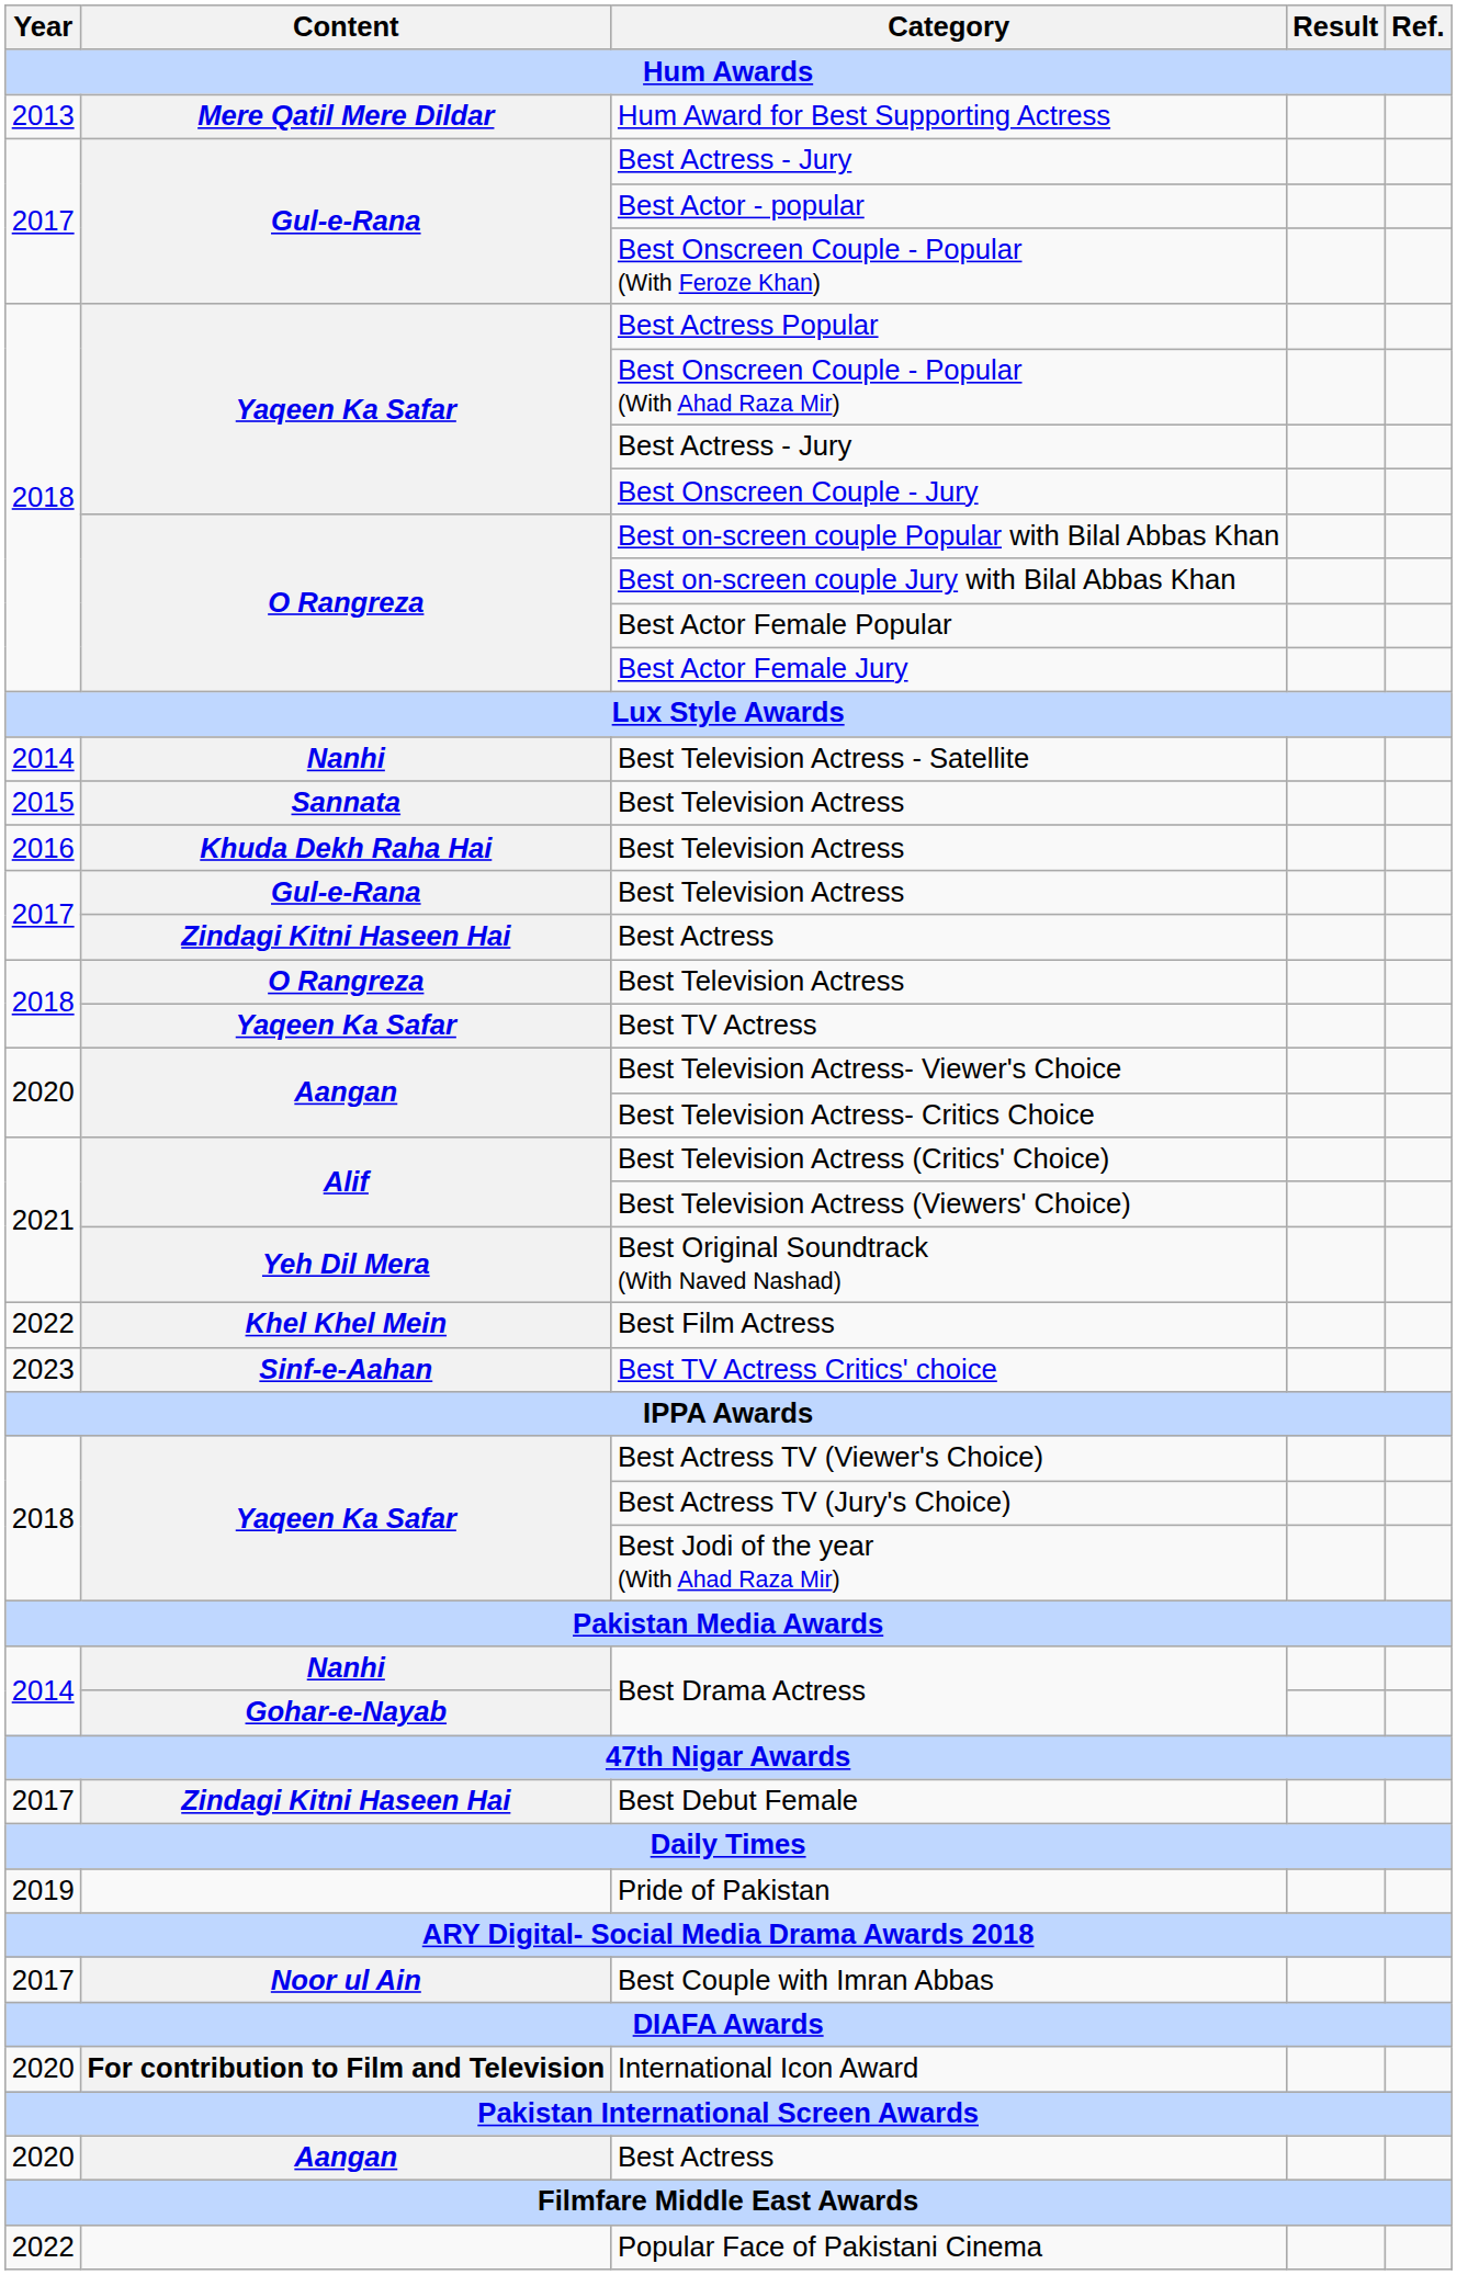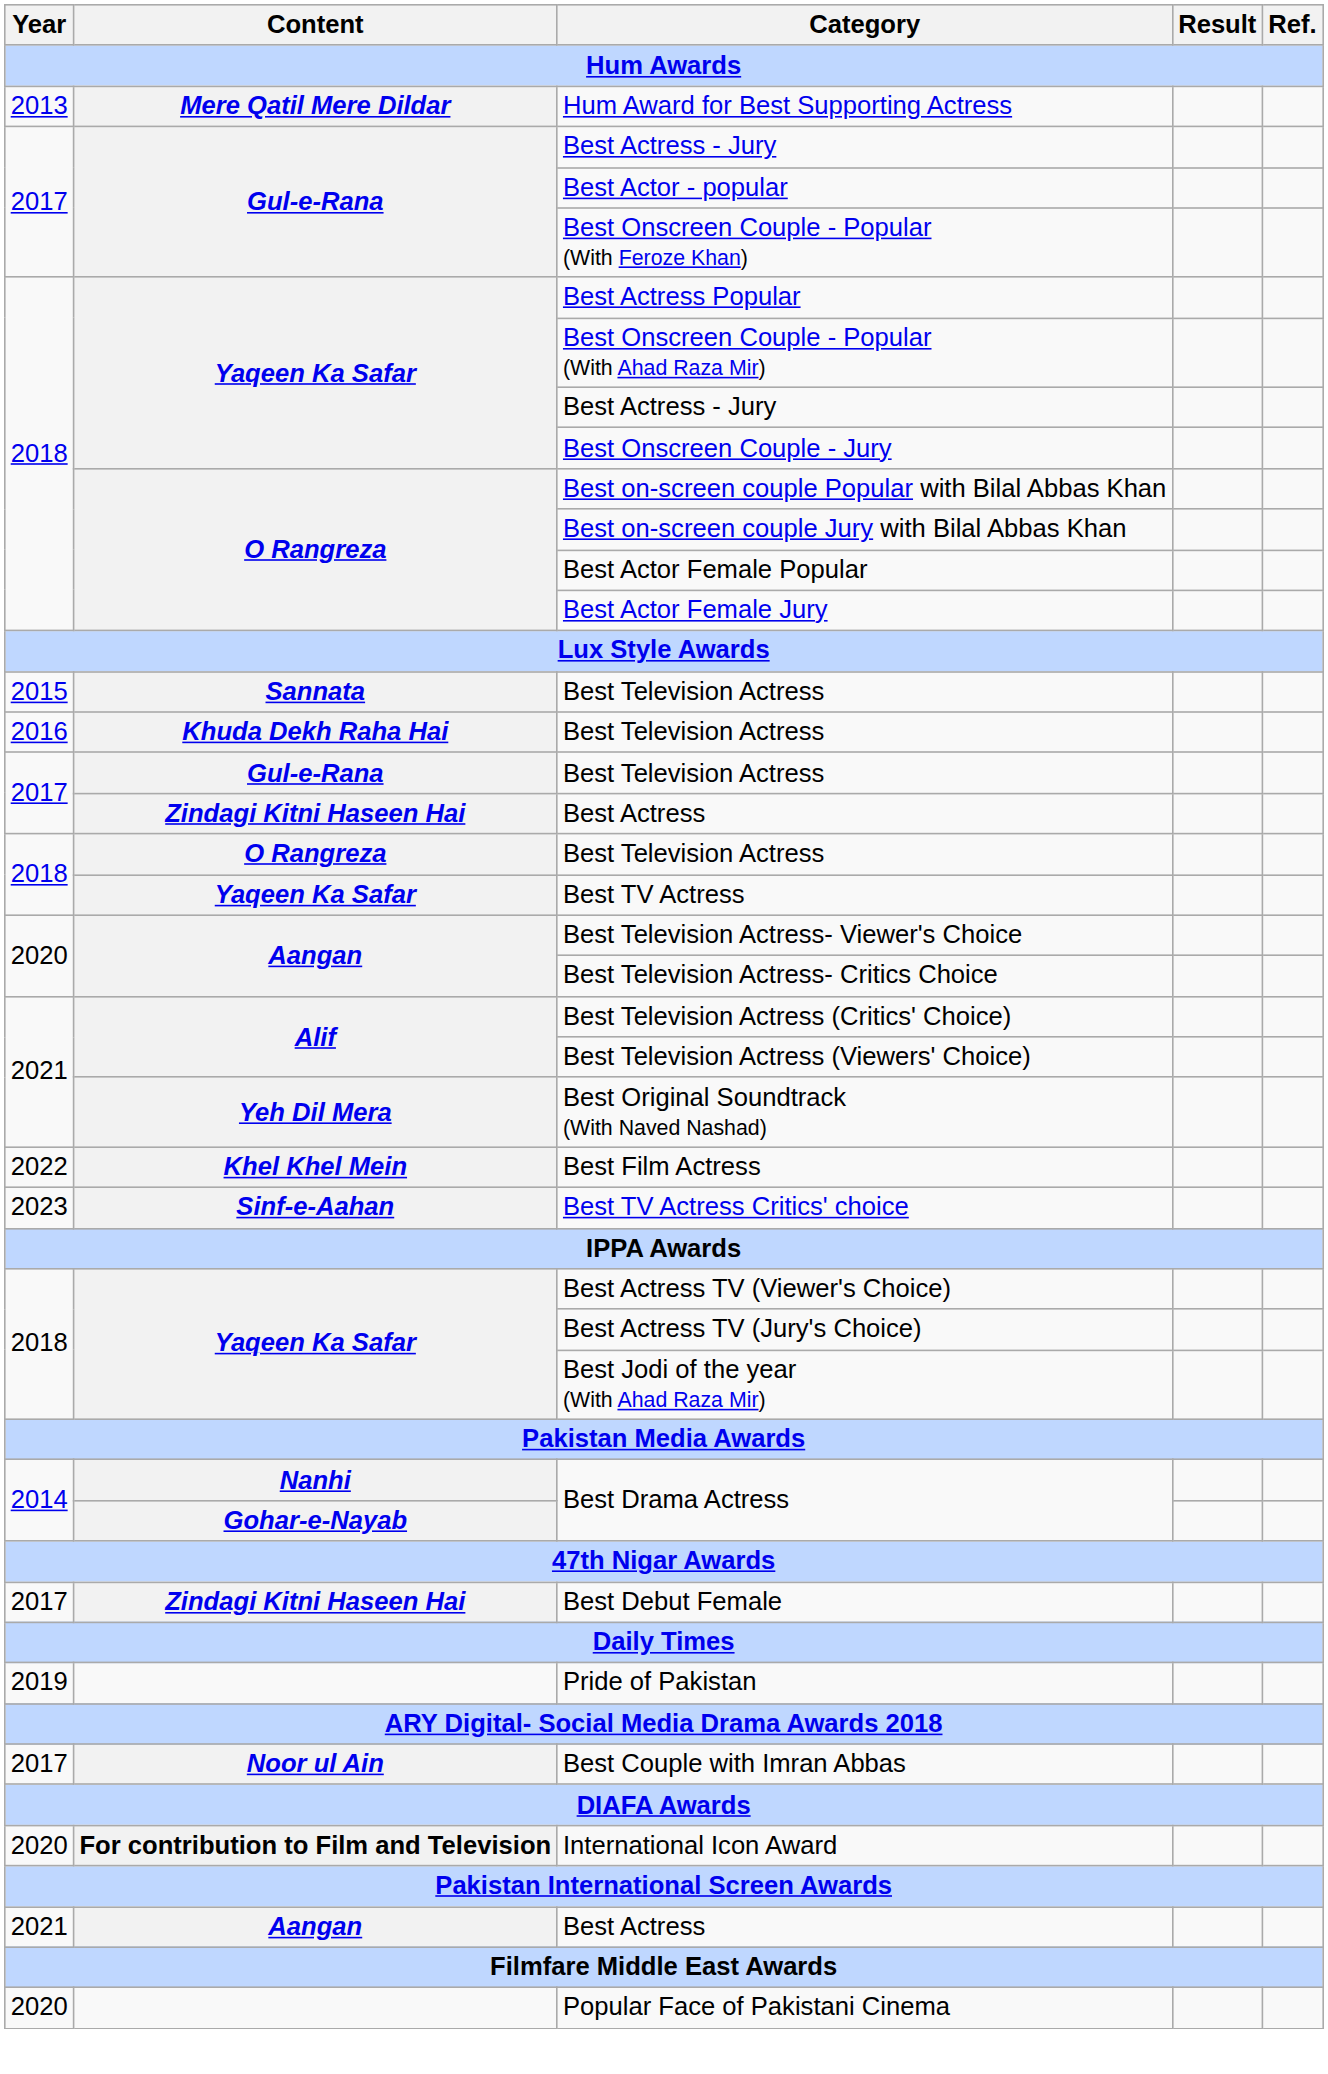- row: 2014 | Nanhi | Best Television Actress - Satellite
Aangan / Best Actress | Year: 2020 -> 2021
Popular Face of Pakistani Cinema | Year: 2022 -> 2020
